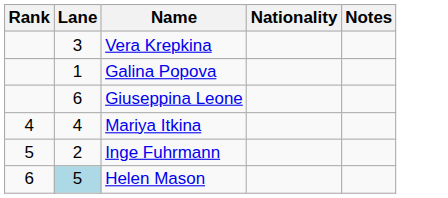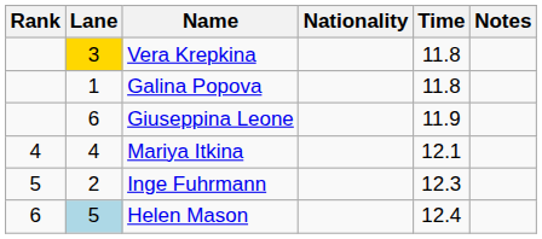+ column: Time | 11.8 | 11.8 | 11.9 | 12.1 | 12.3 | 12.4
Vera Krepkina | Lane: no background -> gold background
